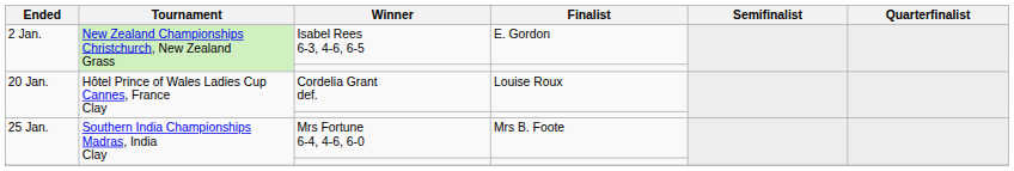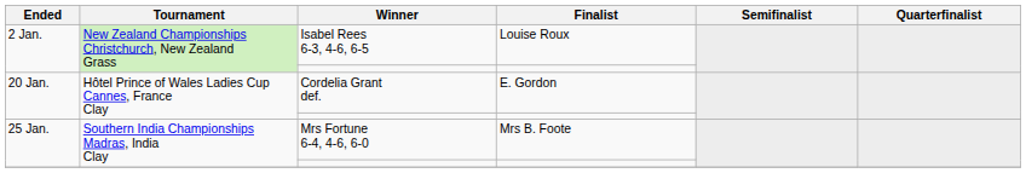Isabel Rees 6-3, 4-6, 6-5 | Finalist: E. Gordon -> Louise Roux
Cordelia Grant def. | Finalist: Louise Roux -> E. Gordon
